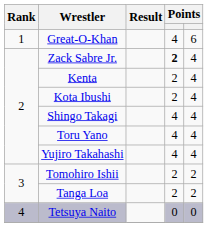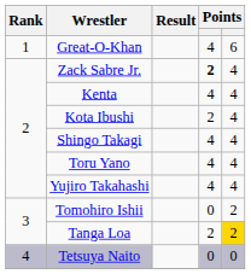Kenta | column 4: 2 -> 4
Tomohiro Ishii | column 4: 2 -> 0
Tanga Loa | column 5: no background -> gold background
